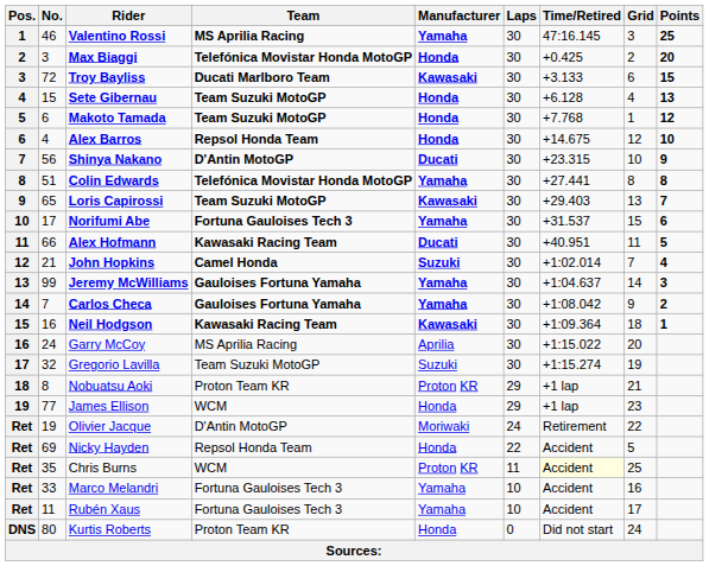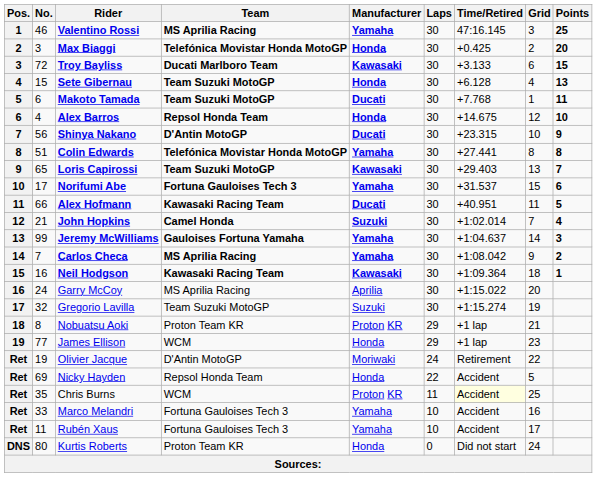Makoto Tamada | Manufacturer: Honda -> Ducati
Makoto Tamada | Points: 12 -> 11
Carlos Checa | Team: Gauloises Fortuna Yamaha -> MS Aprilia Racing
